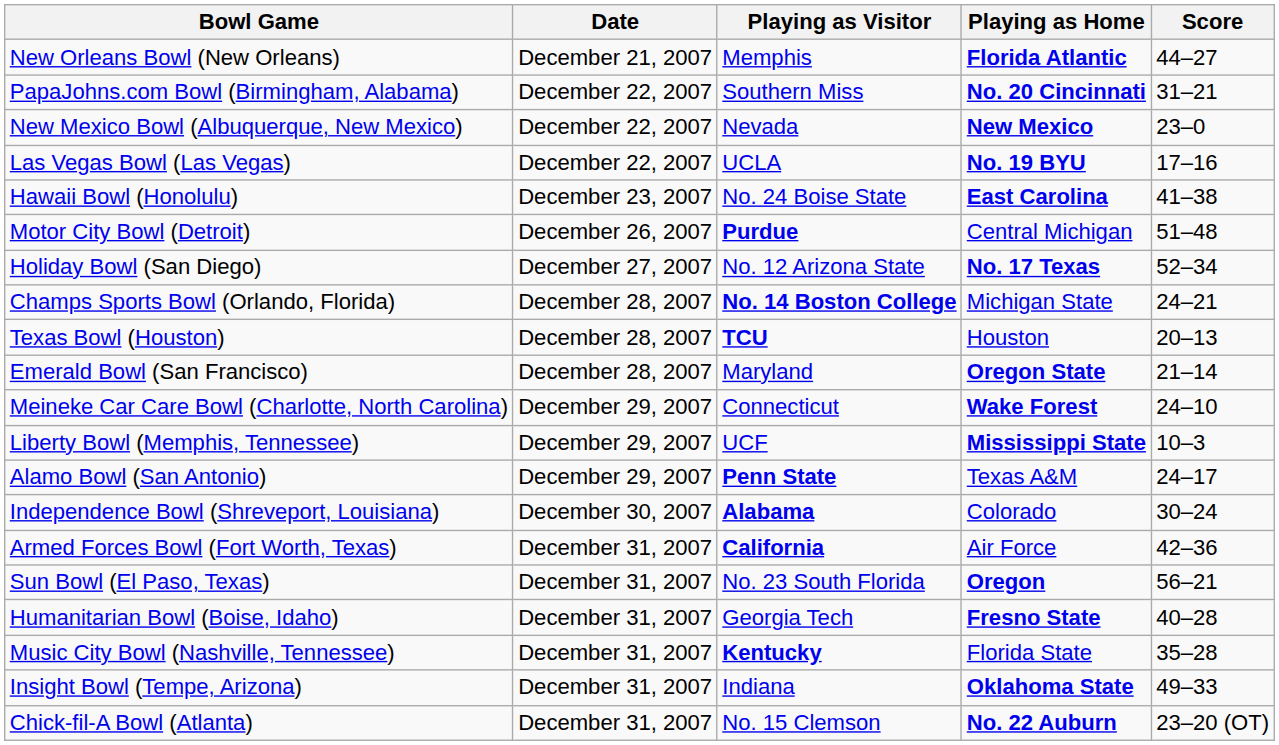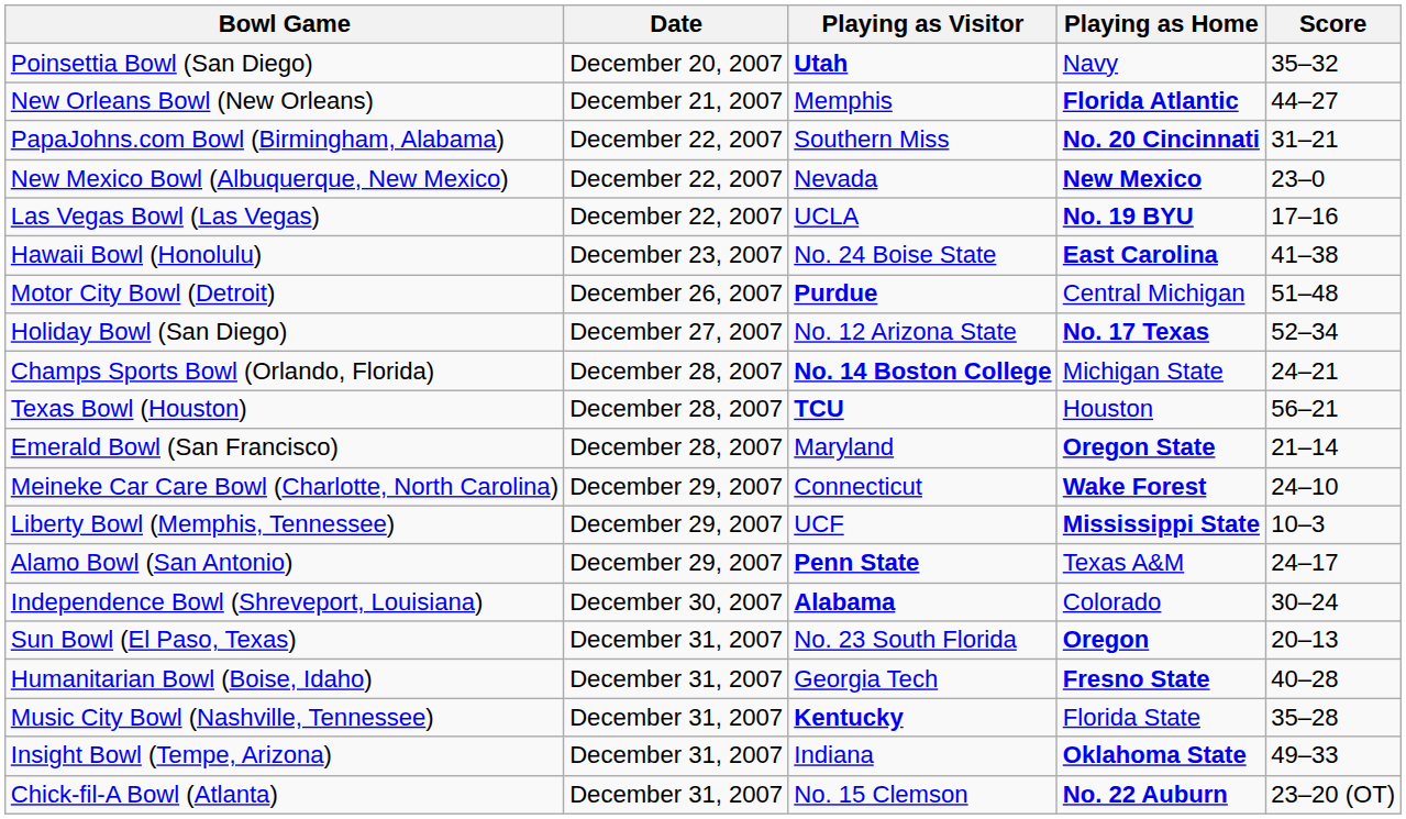+ row: Poinsettia Bowl (San Diego) | December 20, 2007 | Utah | Navy | 35–32
Texas Bowl (Houston) | Score: 20–13 -> 56–21
- row: Armed Forces Bowl (Fort Worth, Texas) | December 31, 2007 | California | Air Force | 42–36
Sun Bowl (El Paso, Texas) | Score: 56–21 -> 20–13
